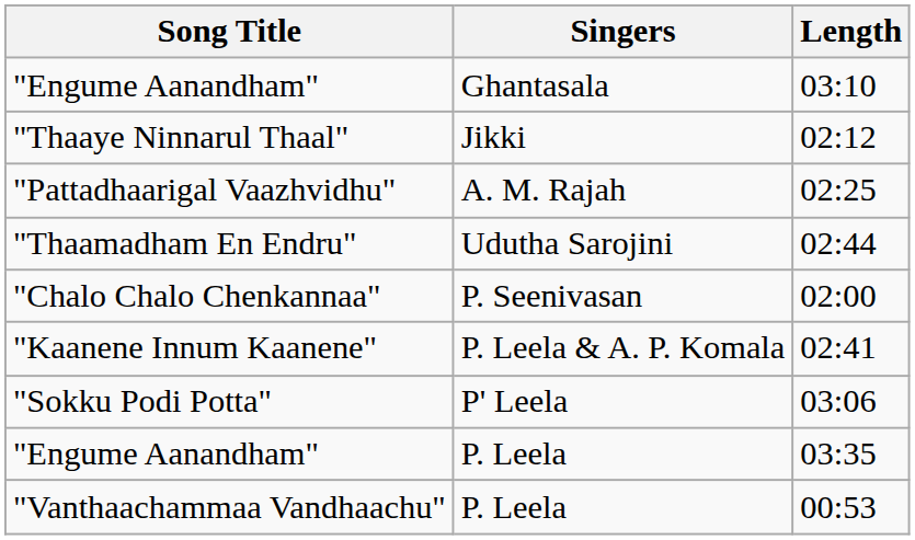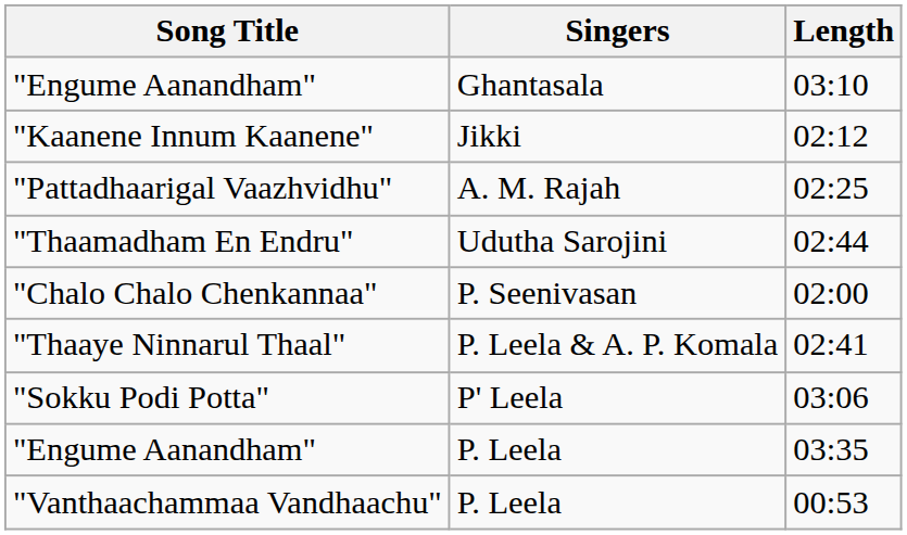02:12 | Song Title: "Thaaye Ninnarul Thaal" -> "Kaanene Innum Kaanene"
02:41 | Song Title: "Kaanene Innum Kaanene" -> "Thaaye Ninnarul Thaal"
